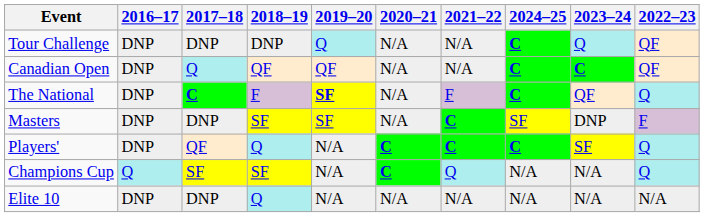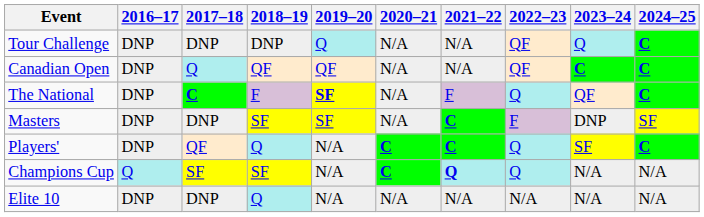columns swapped: 2022–23 <-> 2024–25
Champions Cup | 2021–22: normal -> bold
